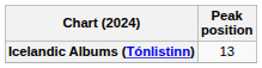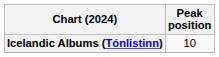Icelandic Albums (Tónlistinn) | Peak position: 13 -> 10
